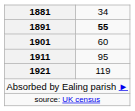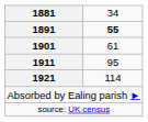1901 | column 2: 60 -> 61
1921 | column 2: 119 -> 114
